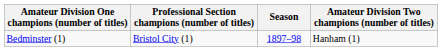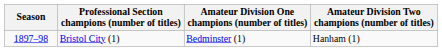columns swapped: Season <-> Amateur Division One champions (number of titles)
